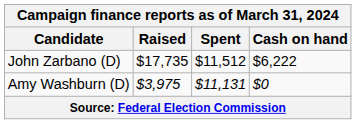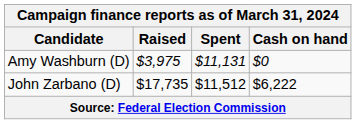rows swapped: Amy Washburn (D) <-> John Zarbano (D)
